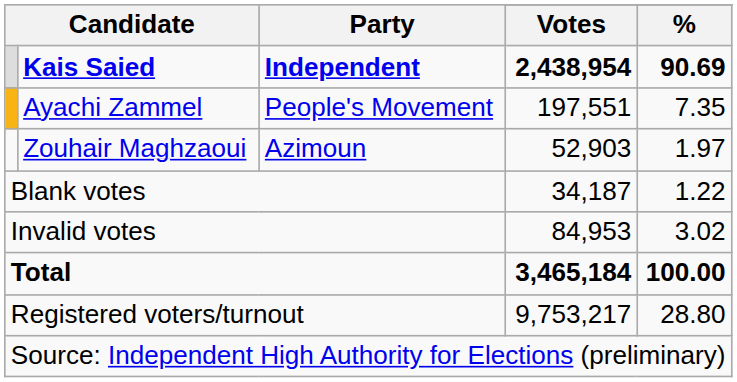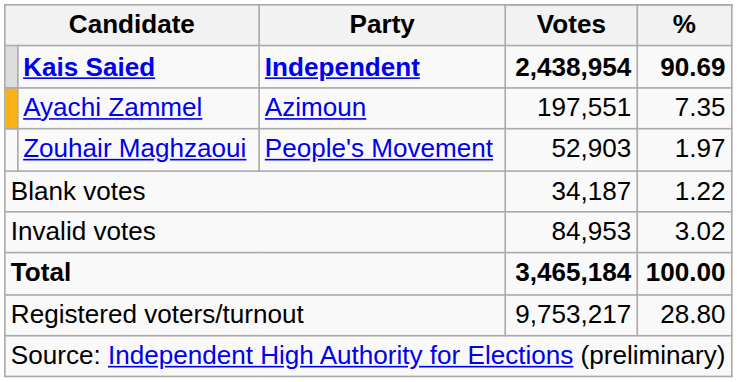Ayachi Zammel | Party: People's Movement -> Azimoun
Zouhair Maghzaoui | Party: Azimoun -> People's Movement
